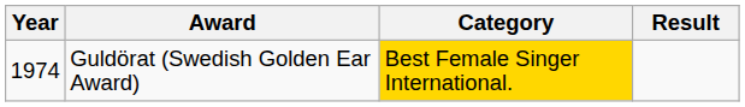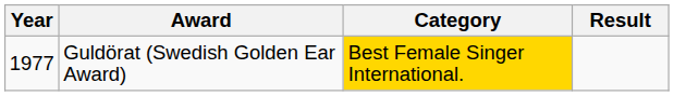Guldörat (Swedish Golden Ear Award) | Year: 1974 -> 1977
